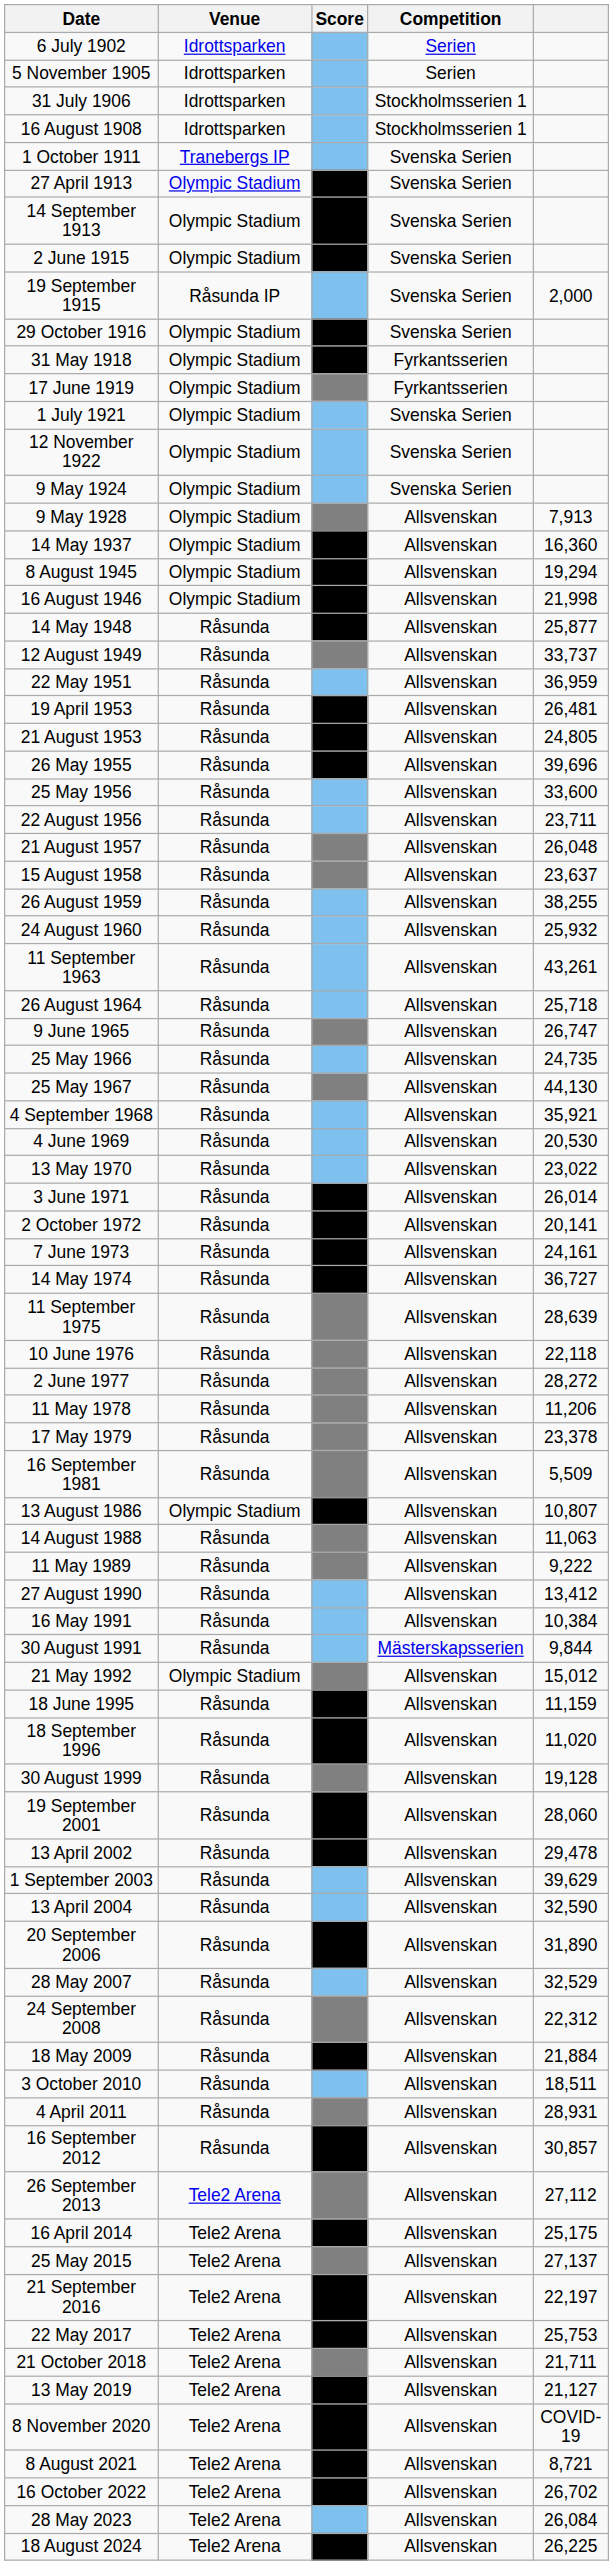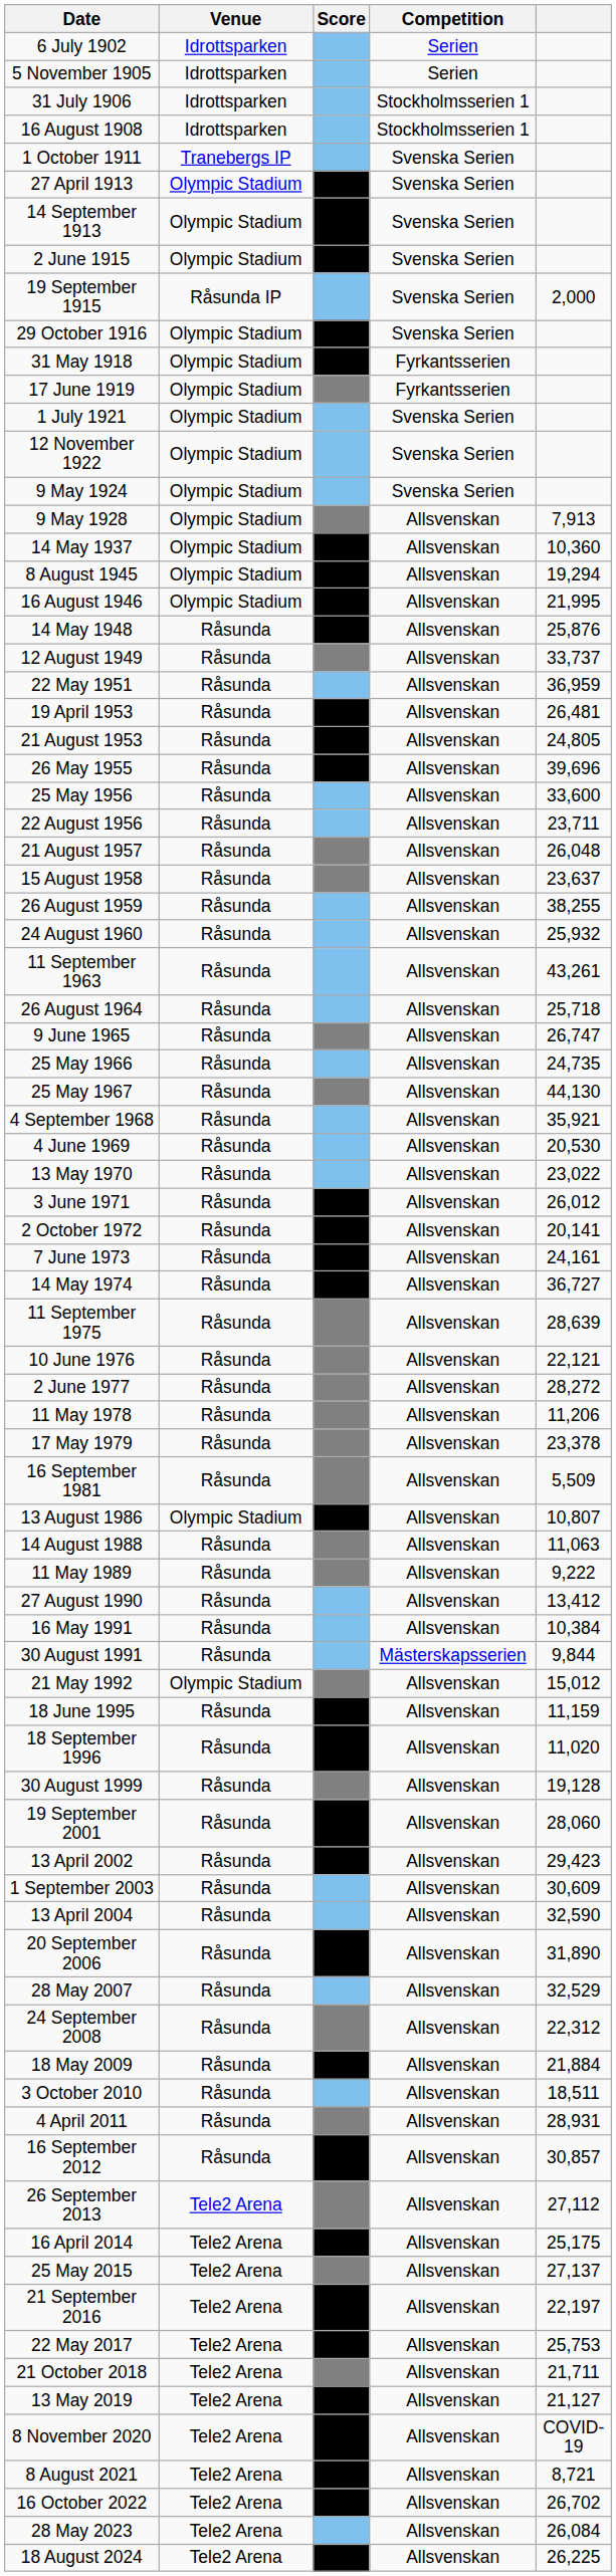14 May 1937 | column 5: 16,360 -> 10,360
16 August 1946 | column 5: 21,998 -> 21,995
14 May 1948 | column 5: 25,877 -> 25,876
3 June 1971 | column 5: 26,014 -> 26,012
10 June 1976 | column 5: 22,118 -> 22,121
13 April 2002 | column 5: 29,478 -> 29,423
1 September 2003 | column 5: 39,629 -> 30,609
